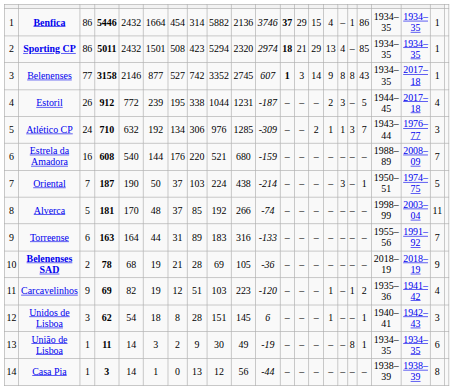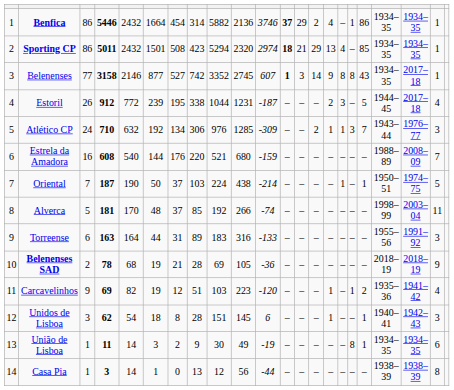Benfica | column 14: 15 -> 2
Oriental | column 16: 3 -> 1
Torreense | column 21: 7 -> 3
